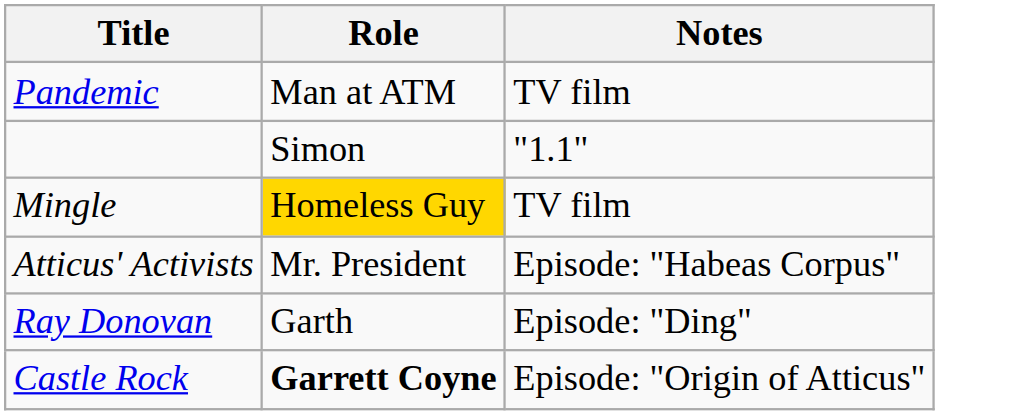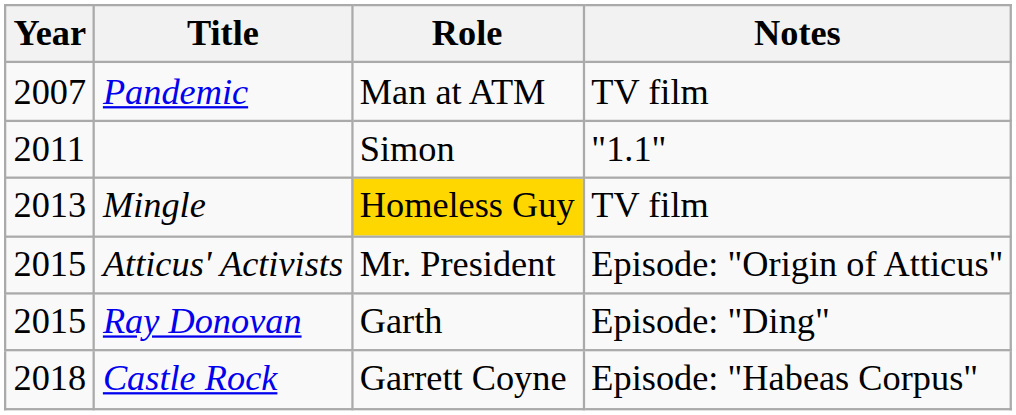+ column: Year | 2007 | 2011 | 2013 | 2015 | 2015 | 2018
Atticus' Activists | Notes: Episode: "Habeas Corpus" -> Episode: "Origin of Atticus"
Castle Rock | Role: bold -> normal
Castle Rock | Notes: Episode: "Origin of Atticus" -> Episode: "Habeas Corpus"
